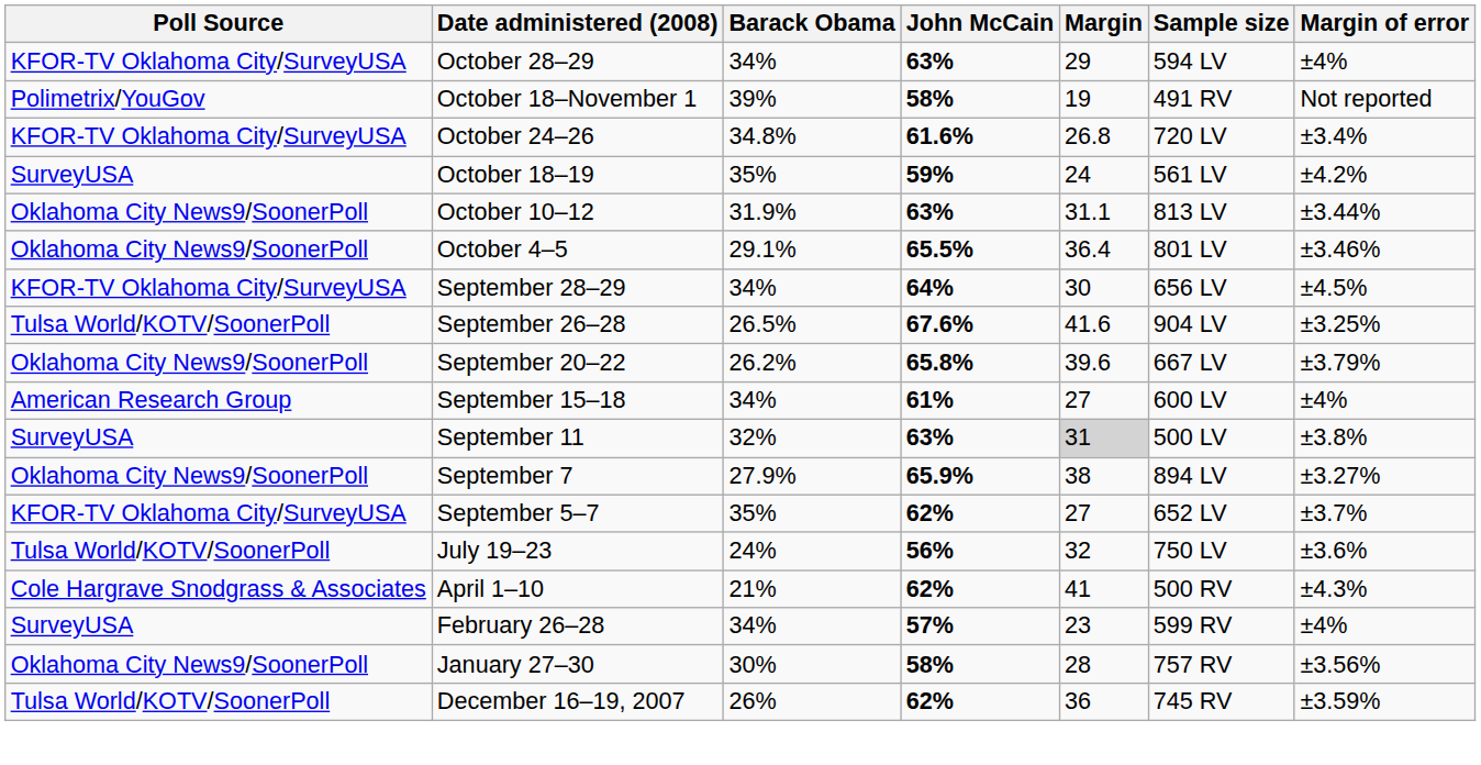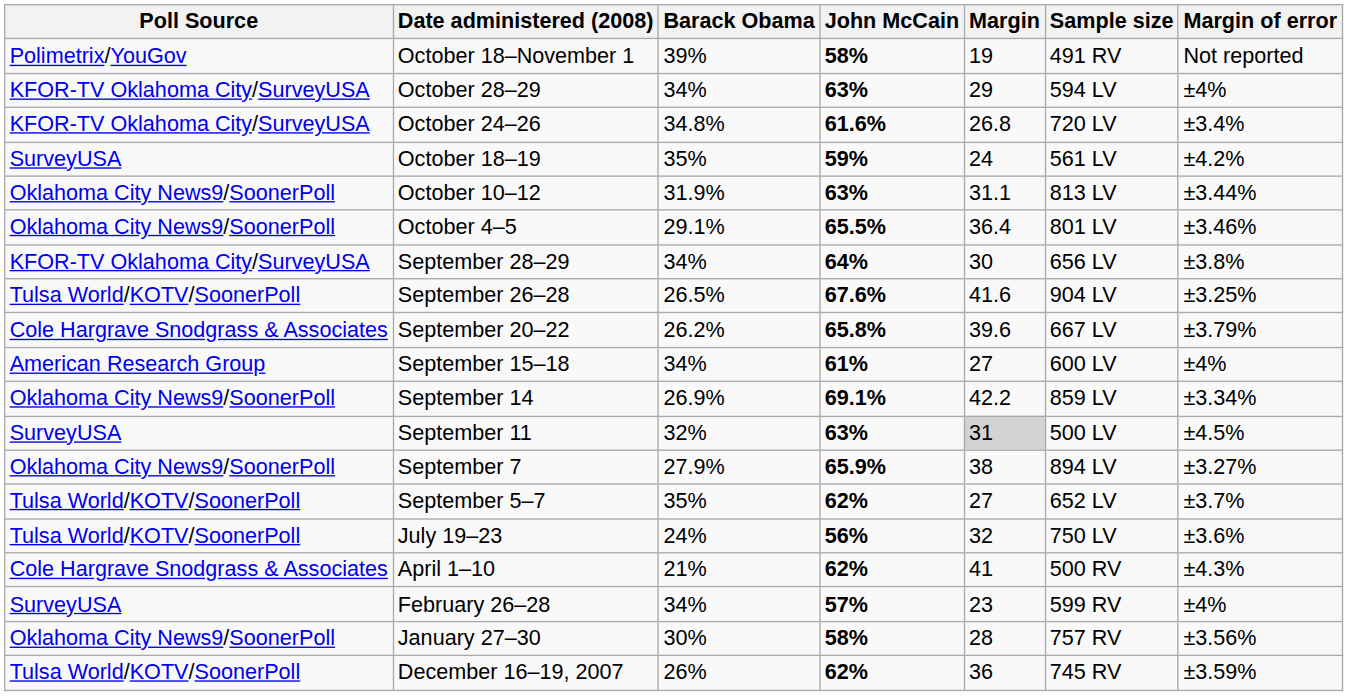rows swapped: October 18–November 1 <-> October 28–29
September 28–29 | Margin of error: ±4.5% -> ±3.8%
September 20–22 | Poll Source: Oklahoma City News9/SoonerPoll -> Cole Hargrave Snodgrass & Associates
+ row: Oklahoma City News9/SoonerPoll | September 14 | 26.9% | 69.1% | 42.2 | 859 LV | ±3.34%
September 11 | Margin of error: ±3.8% -> ±4.5%
September 5–7 | Poll Source: KFOR-TV Oklahoma City/SurveyUSA -> Tulsa World/KOTV/SoonerPoll
